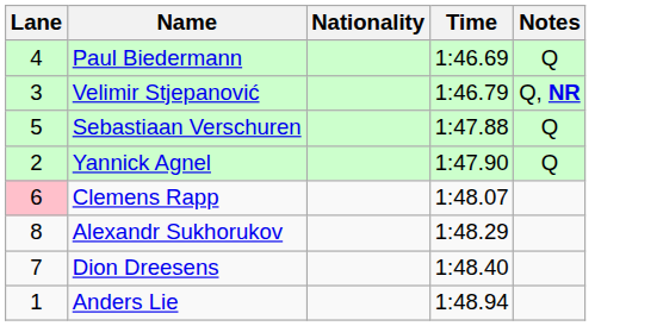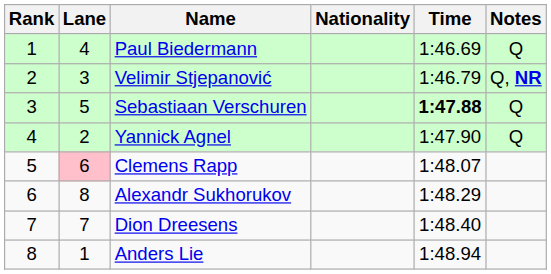+ column: Rank | 1 | 2 | 3 | 4 | 5 | 6 | 7 | 8
Sebastiaan Verschuren | Time: normal -> bold
